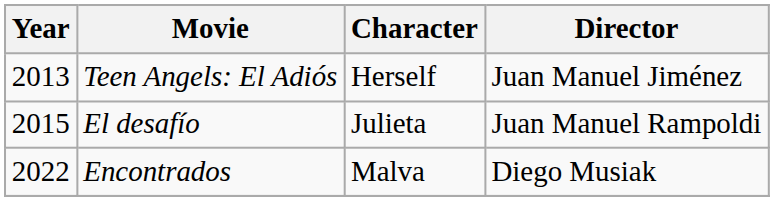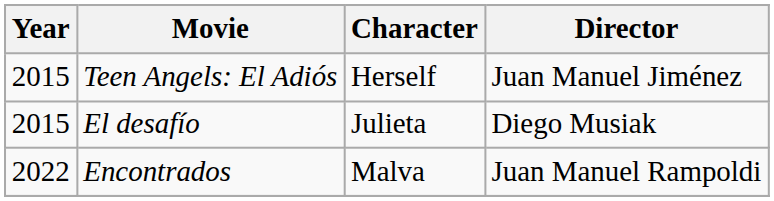Teen Angels: El Adiós | Year: 2013 -> 2015
El desafío | Director: Juan Manuel Rampoldi -> Diego Musiak
Encontrados | Director: Diego Musiak -> Juan Manuel Rampoldi
